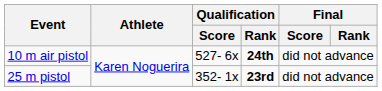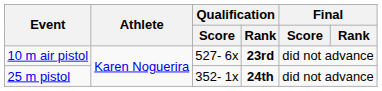10 m air pistol | Qualification / Rank: 24th -> 23rd
25 m pistol | Qualification / Rank: 23rd -> 24th
